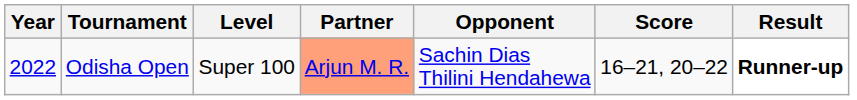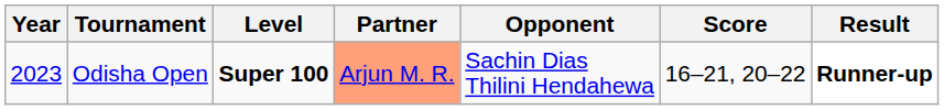Odisha Open | Year: 2022 -> 2023
Odisha Open | Level: normal -> bold
